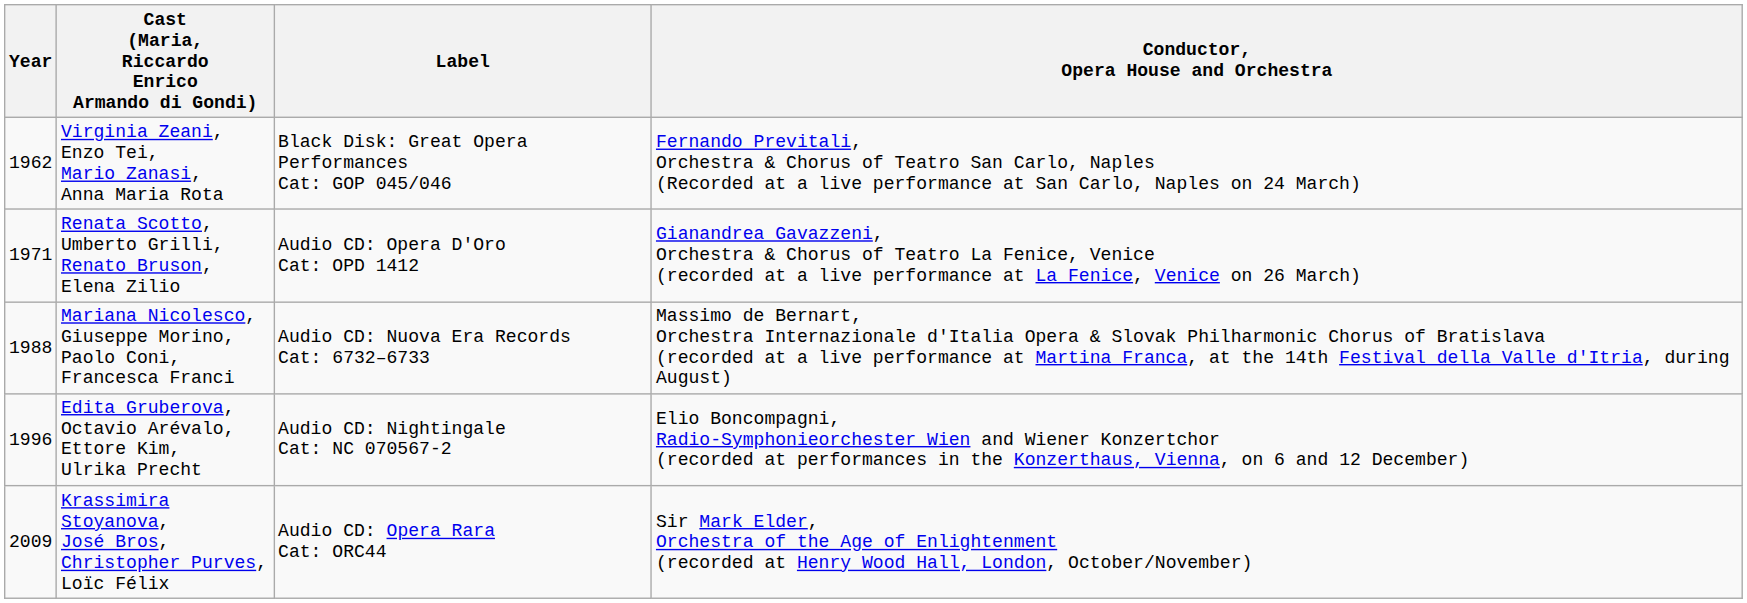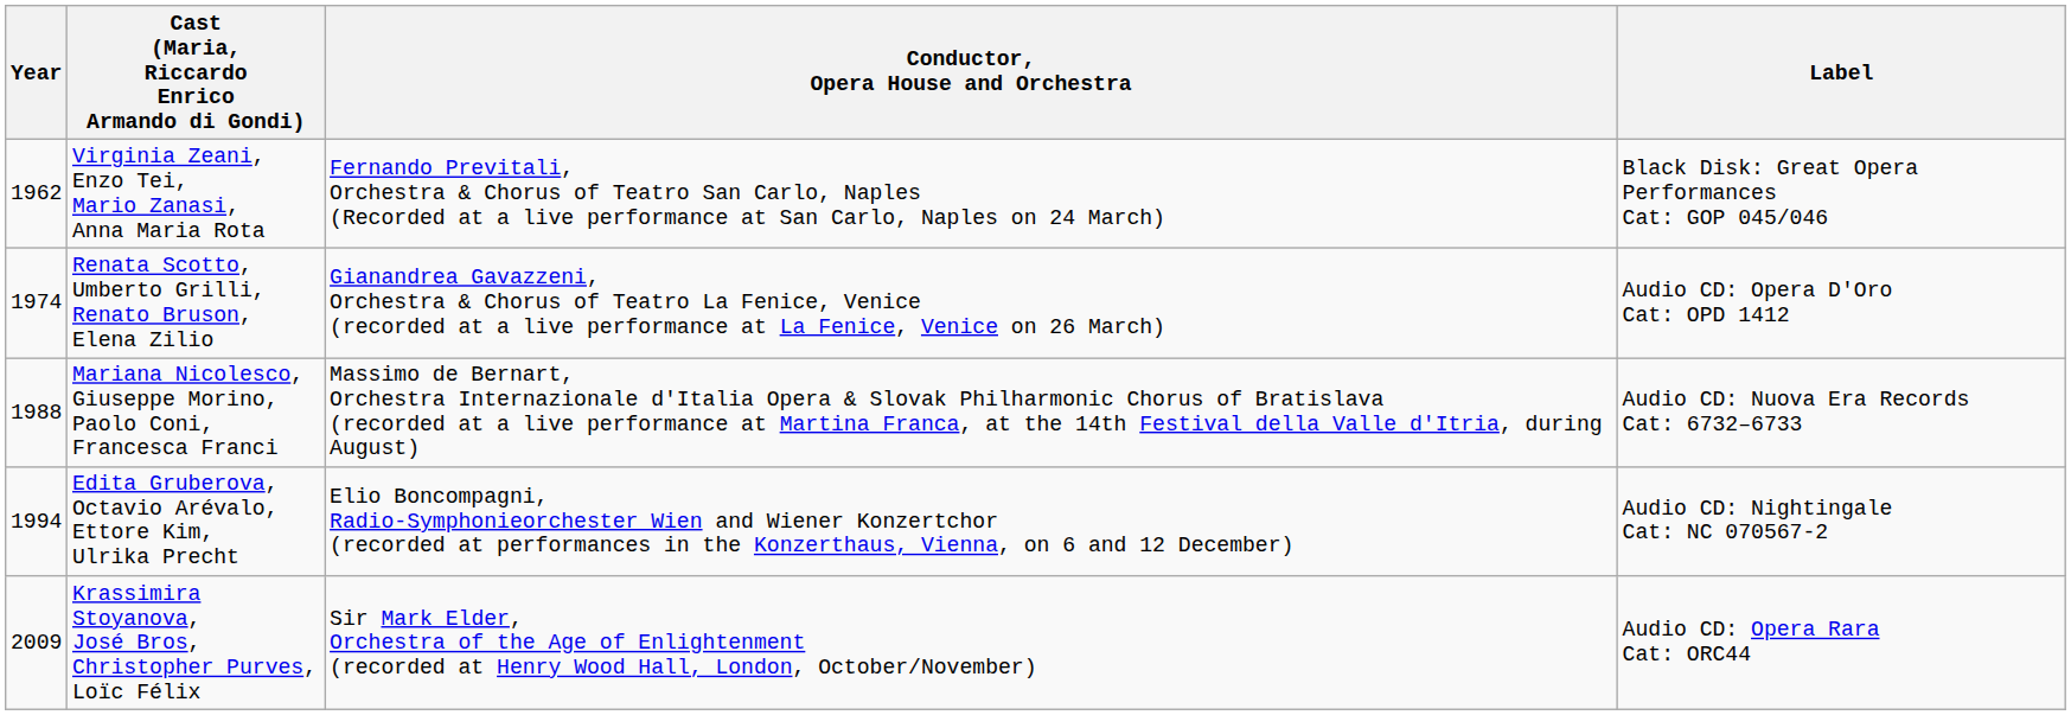columns swapped: Conductor, Opera House and Orchestra <-> Label
Renata Scotto, Umberto Grilli, Renato Bruson, Elena Zilio | Year: 1971 -> 1974
Edita Gruberova, Octavio Arévalo, Ettore Kim, Ulrika Precht | Year: 1996 -> 1994
